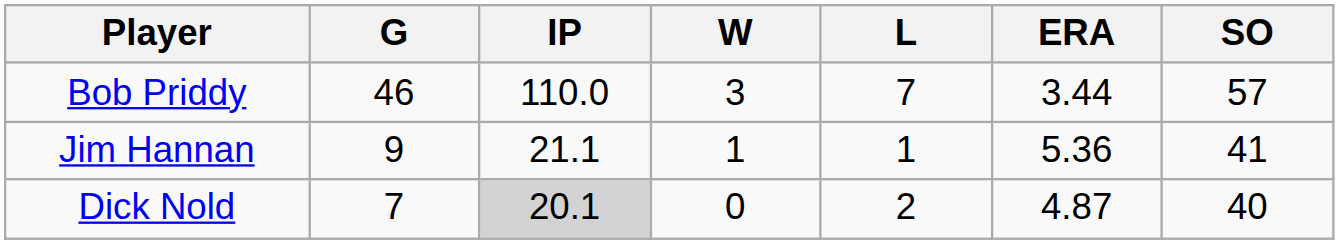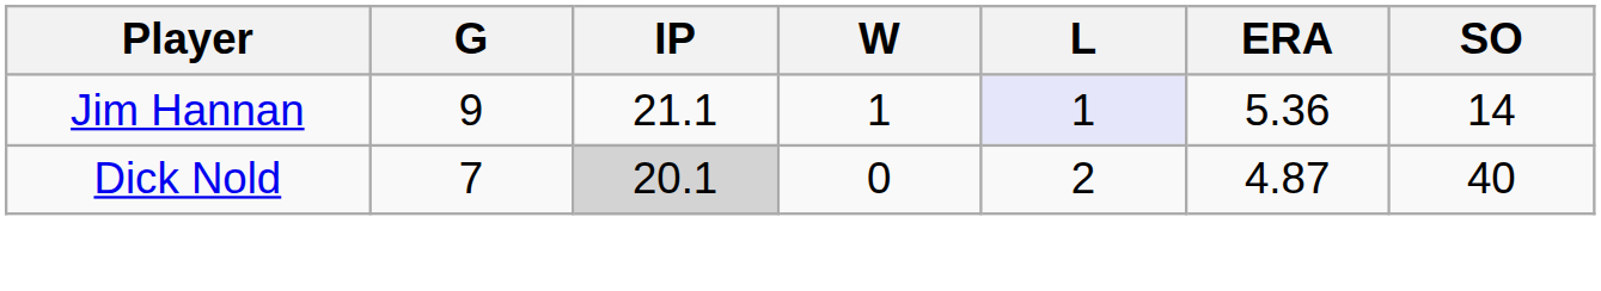- row: Bob Priddy | 46 | 110.0 | 3 | 7 | 3.44 | 57
Jim Hannan | L: no background -> lavender background
Jim Hannan | SO: 41 -> 14
